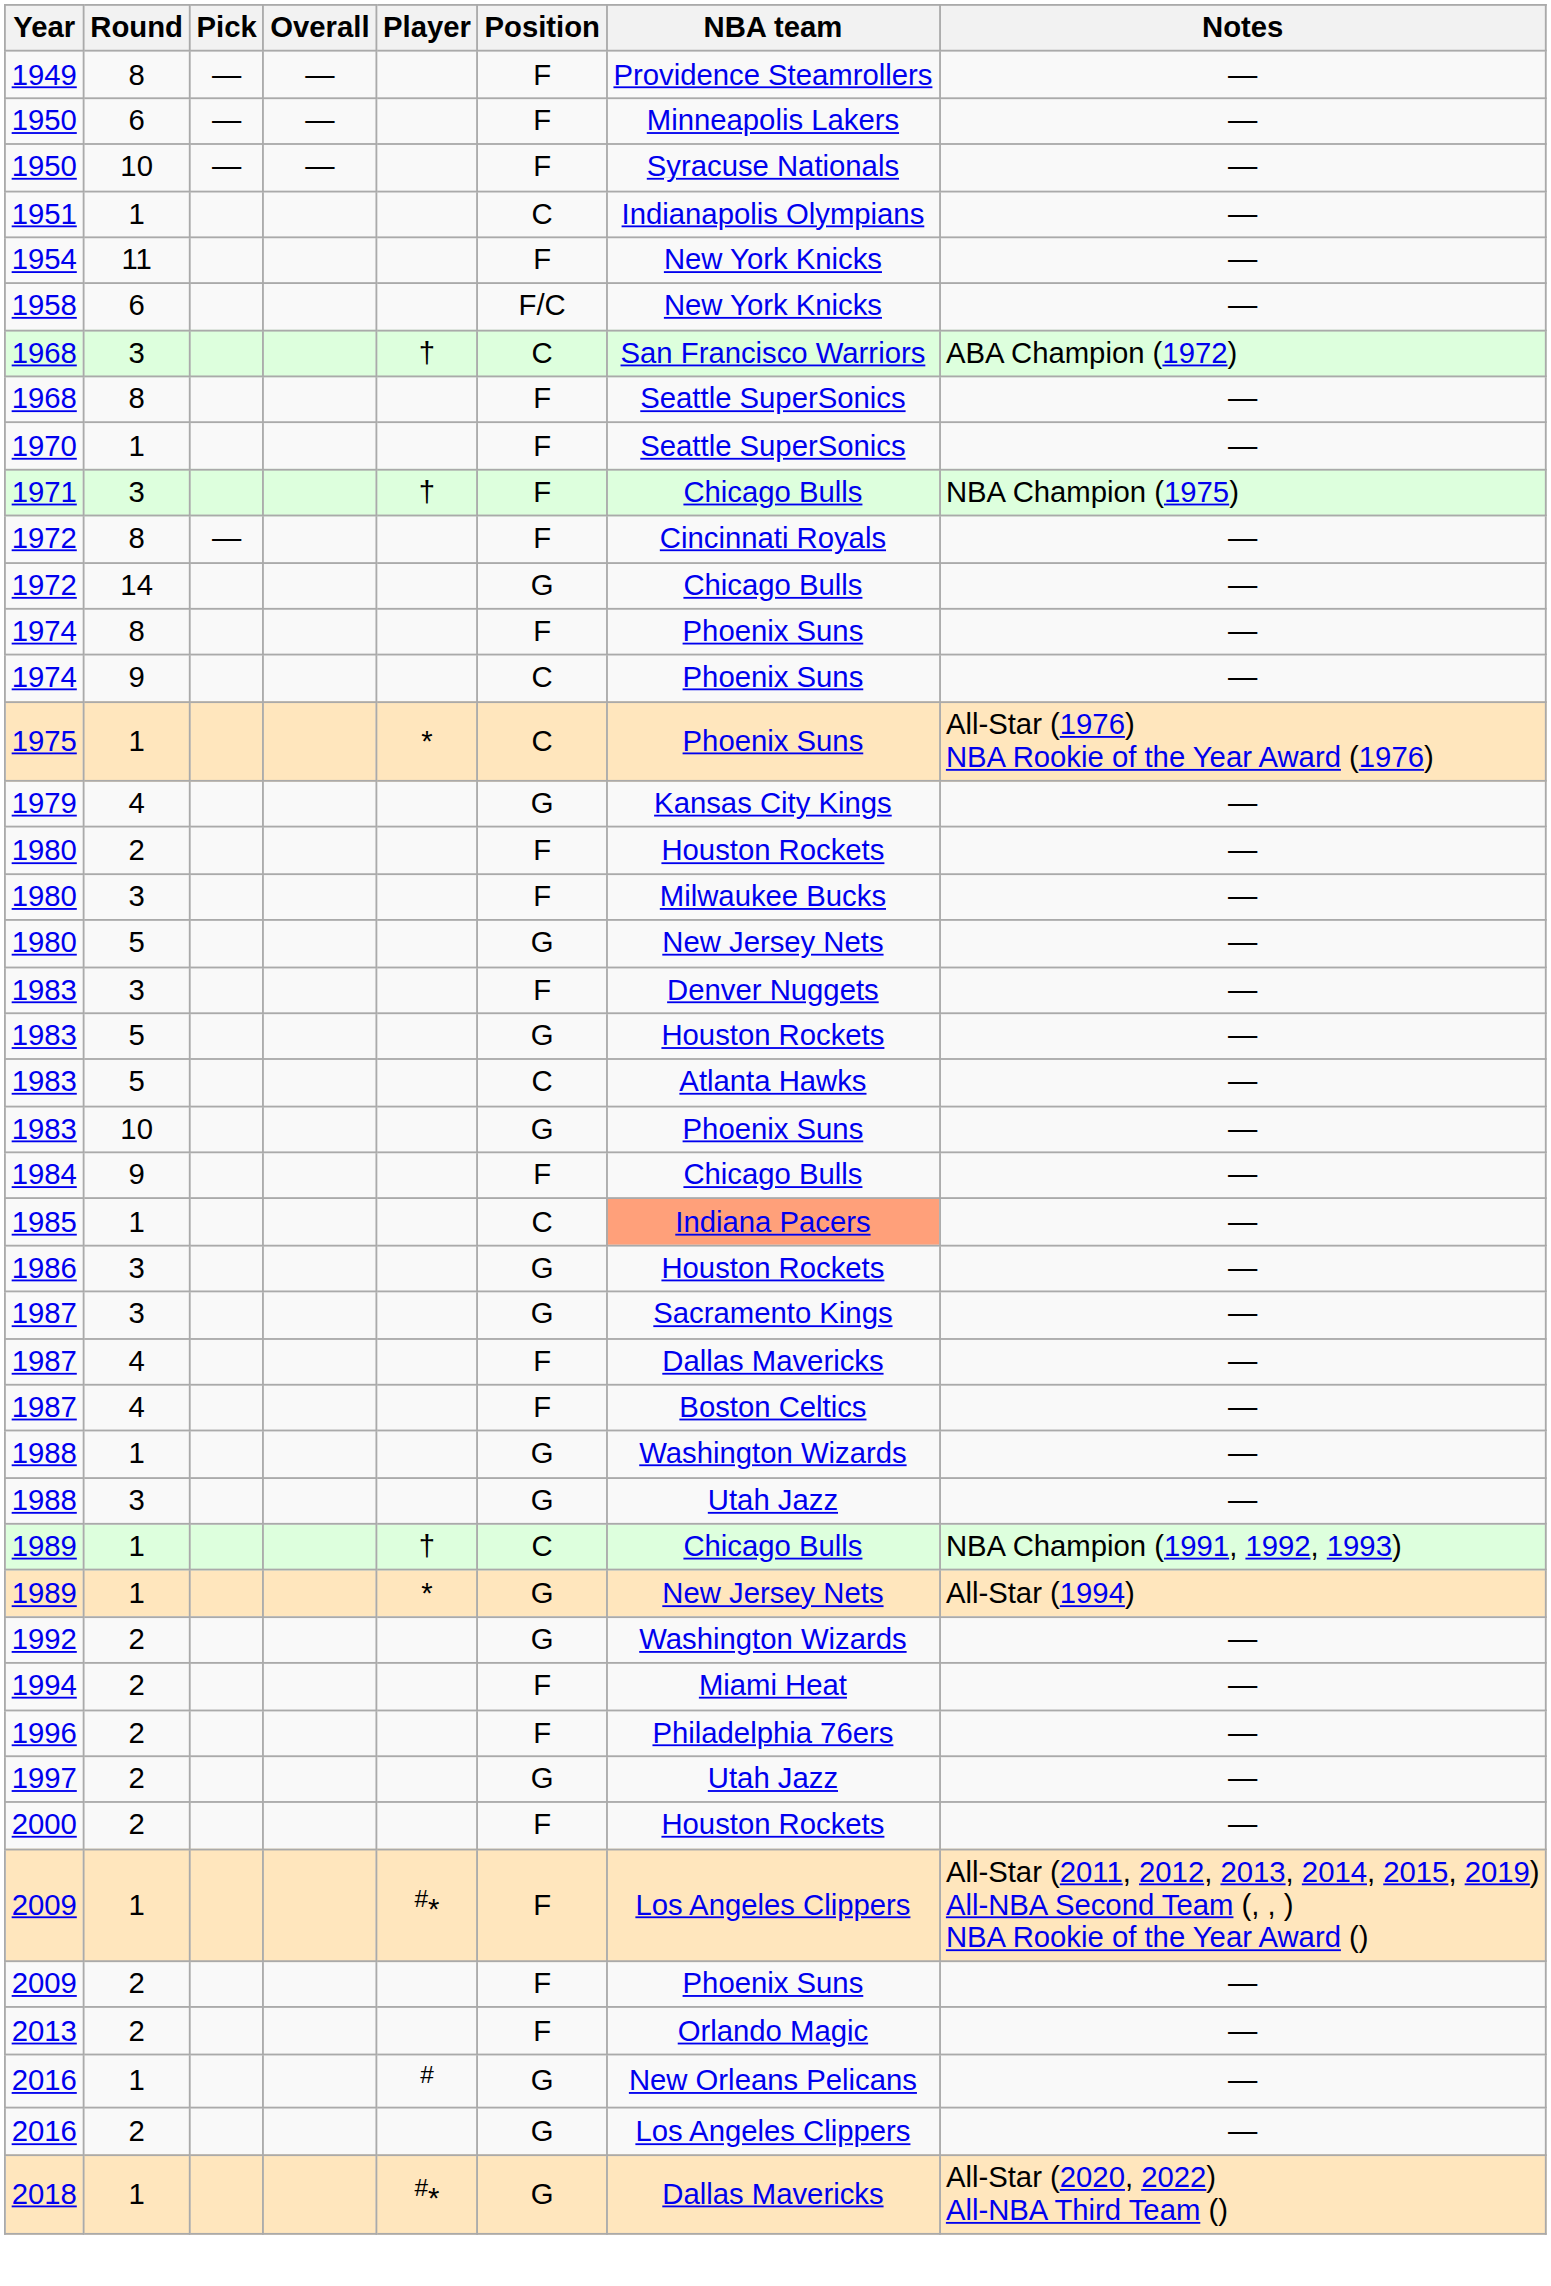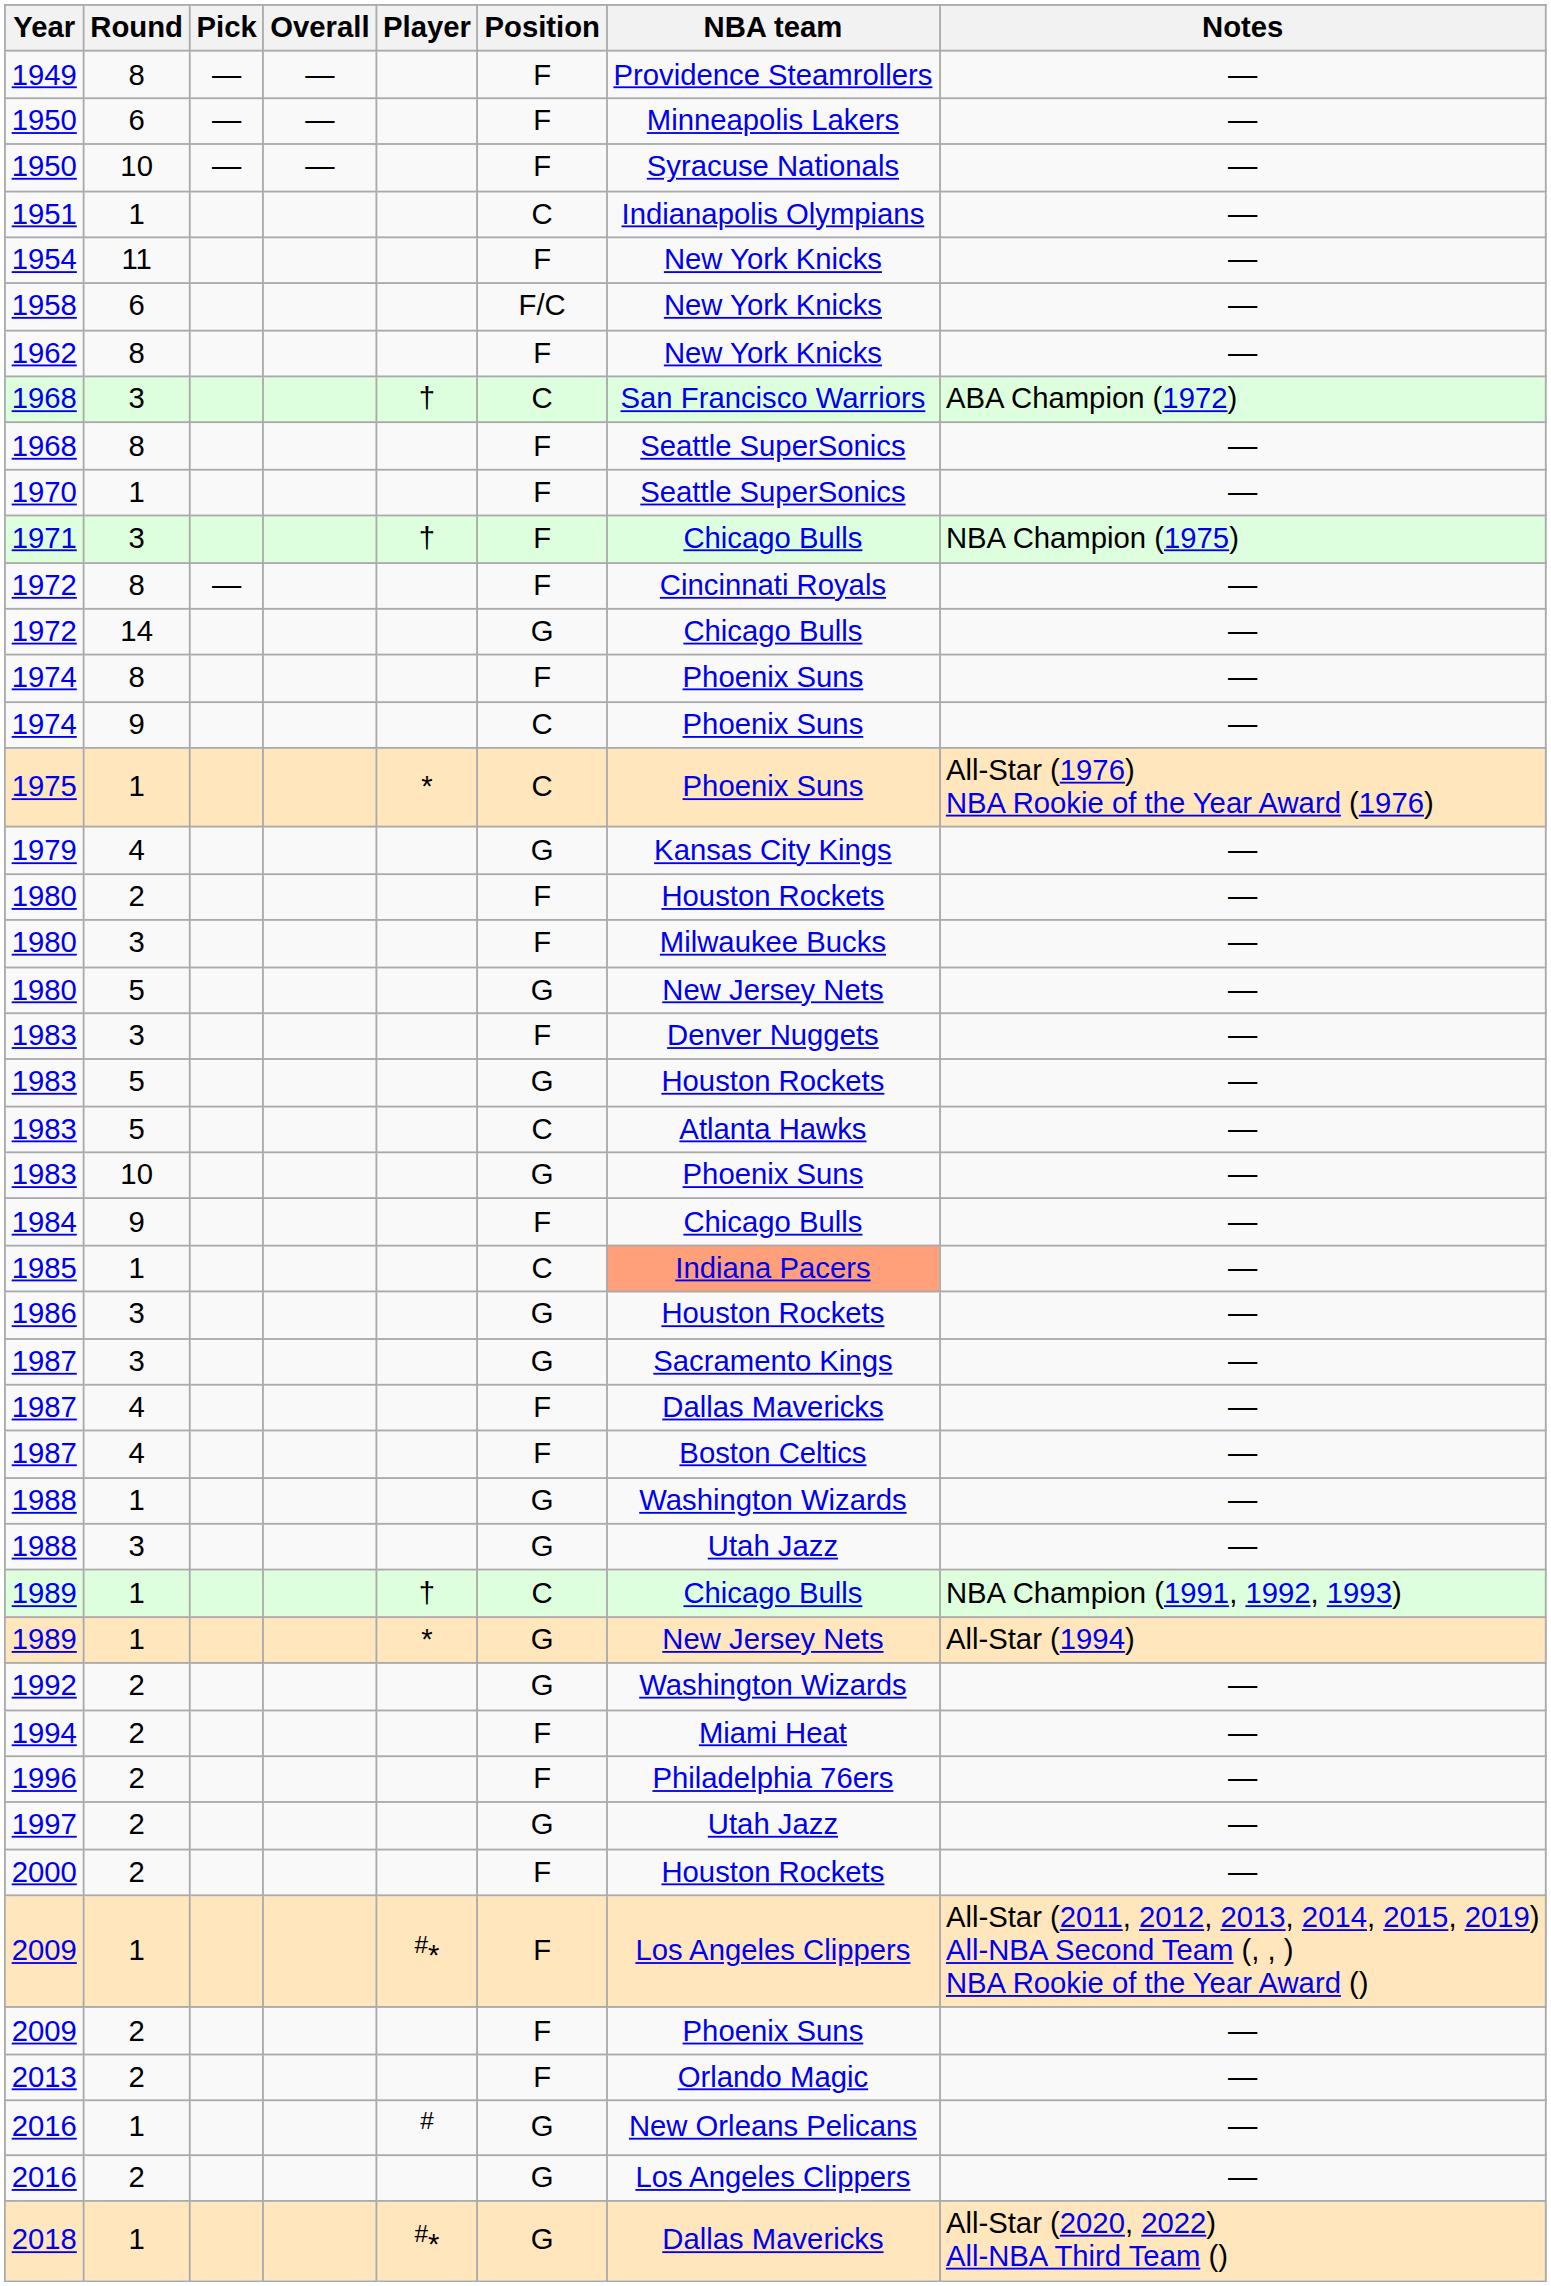+ row: 1962 | 8 | F | New York Knicks | —
